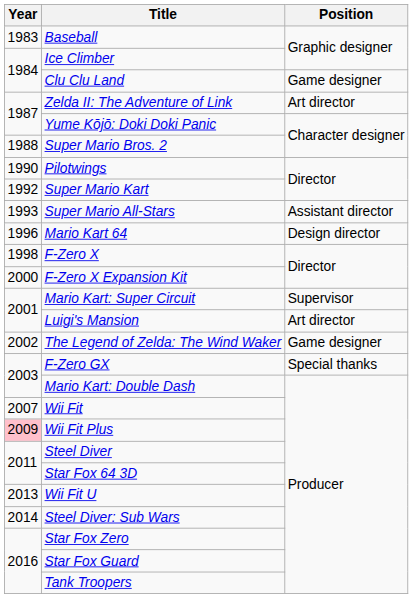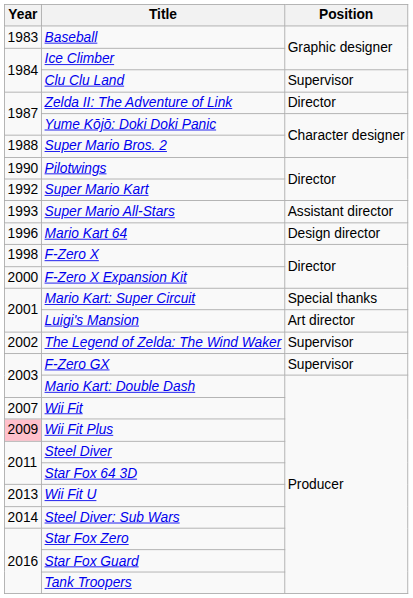Clu Clu Land | Position: Game designer -> Supervisor
Zelda II: The Adventure of Link | Position: Art director -> Director
Mario Kart: Super Circuit | Position: Supervisor -> Special thanks
The Legend of Zelda: The Wind Waker | Position: Game designer -> Supervisor
F-Zero GX | Position: Special thanks -> Supervisor
